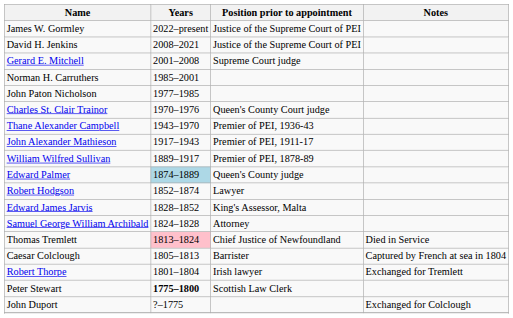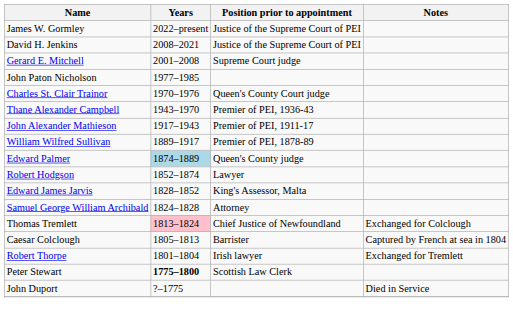- row: Norman H. Carruthers | 1985–2001
Thomas Tremlett | Notes: Died in Service -> Exchanged for Colclough
John Duport | Notes: Exchanged for Colclough -> Died in Service
